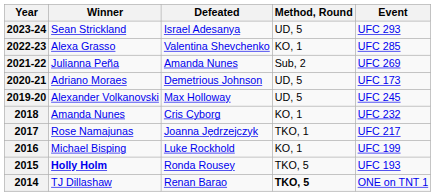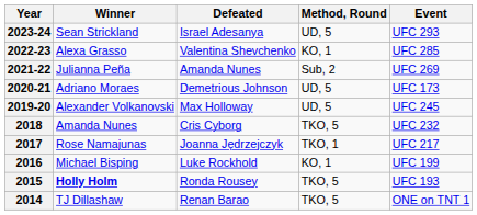2018 | Method, Round: KO, 1 -> TKO, 5
2014 | Method, Round: bold -> normal
